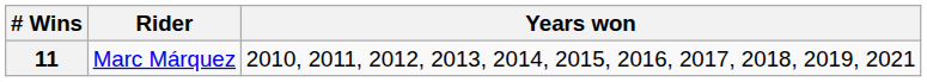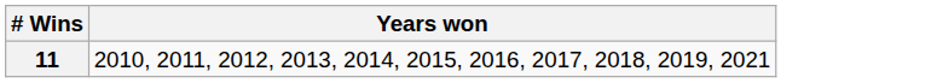- column: Rider | Marc Márquez
